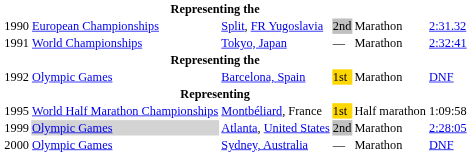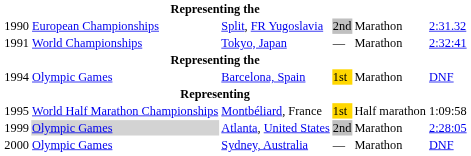Barcelona, Spain | column 1: 1992 -> 1994
